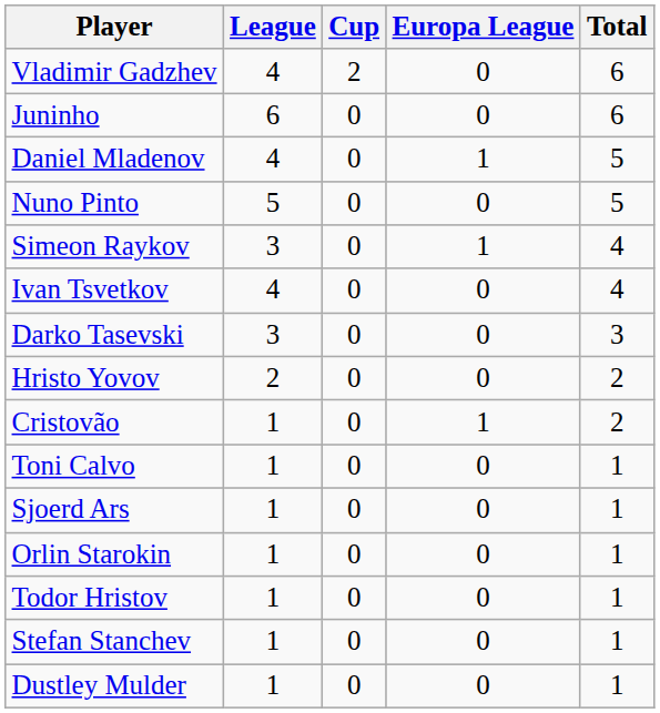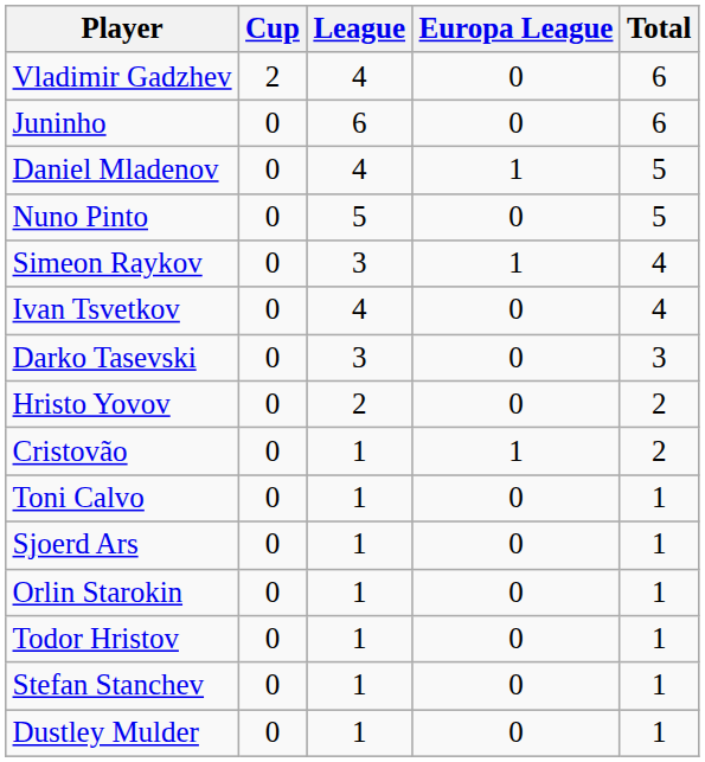columns swapped: League <-> Cup
